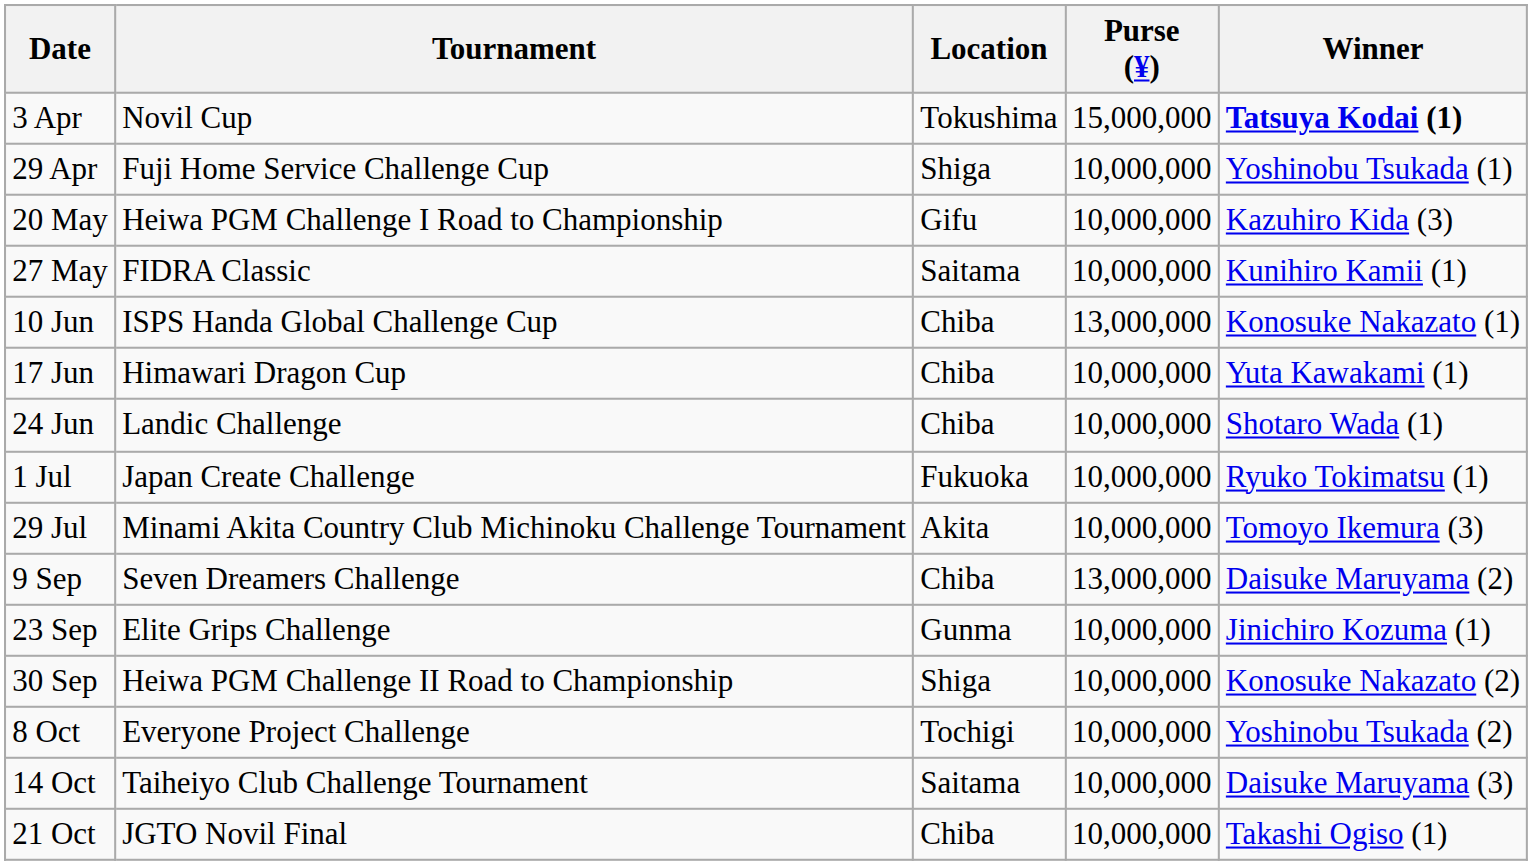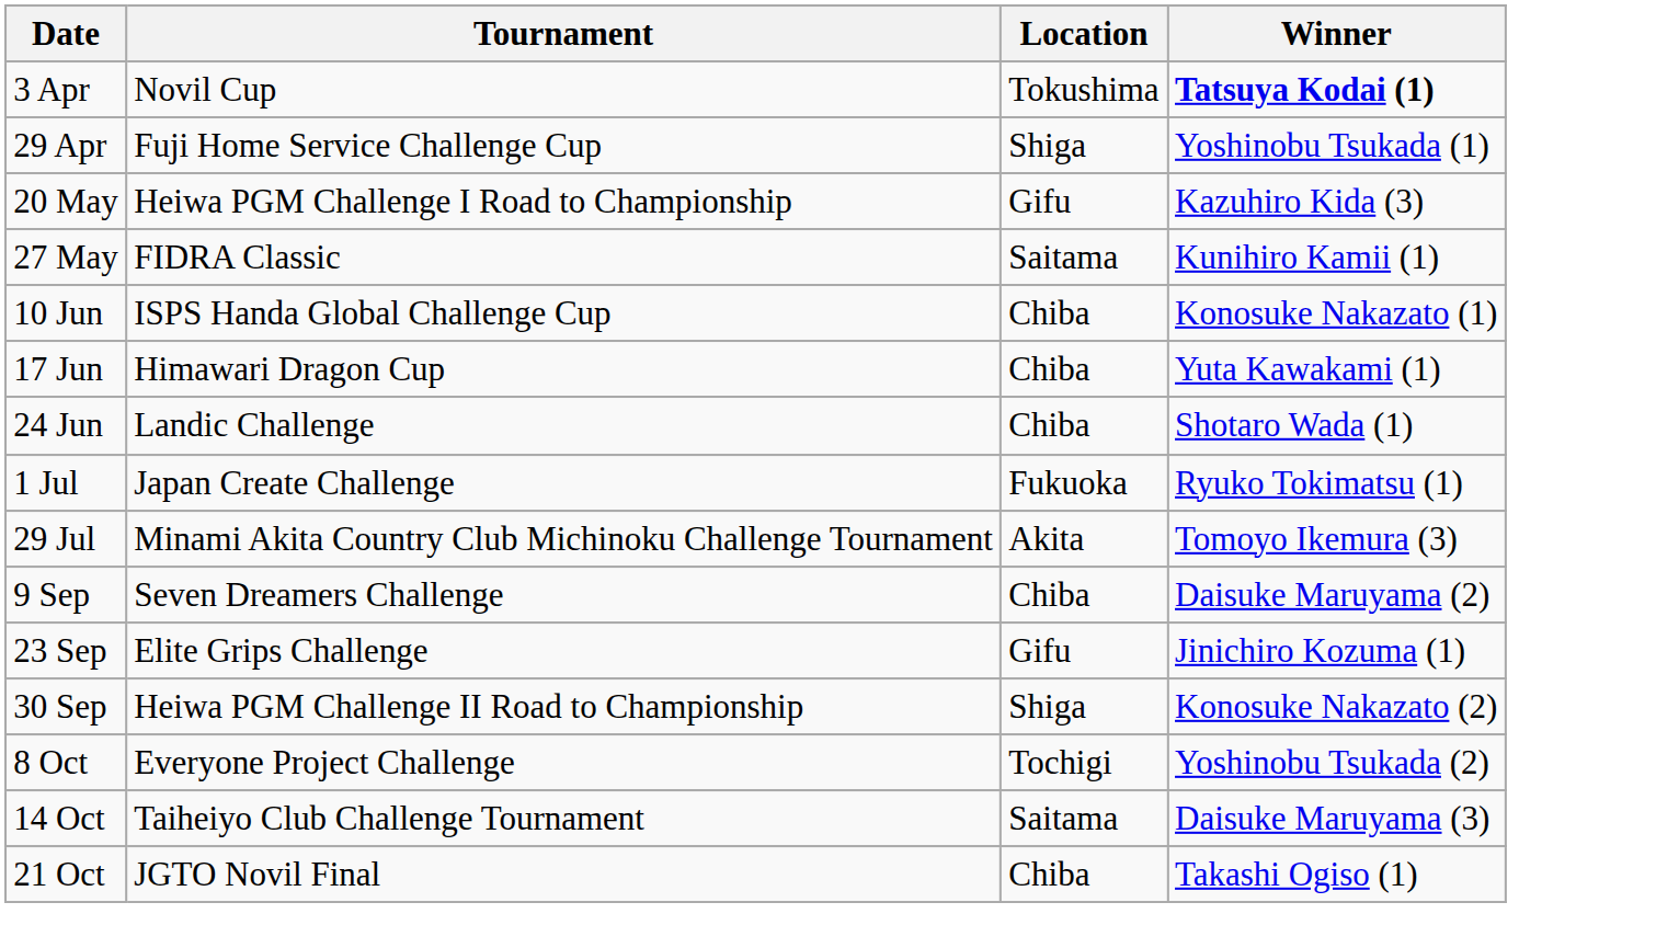- column: Purse (¥) | 15,000,000 | 10,000,000 | 10,000,000 | 10,000,000 | 13,000,000 | 10,000,000 | 10,000,000 | 10,000,000 | 10,000,000 | 13,000,000 | 10,000,000 | 10,000,000 | 10,000,000 | 10,000,000 | 10,000,000
23 Sep | Location: Gunma -> Gifu
